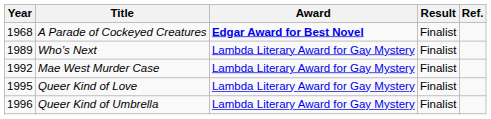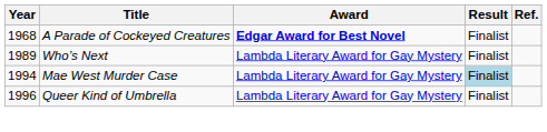Mae West Murder Case | Year: 1992 -> 1994
Mae West Murder Case | Result: no background -> lightblue background
- row: 1995 | Queer Kind of Love | Lambda Literary Award for Gay Mystery | Finalist
